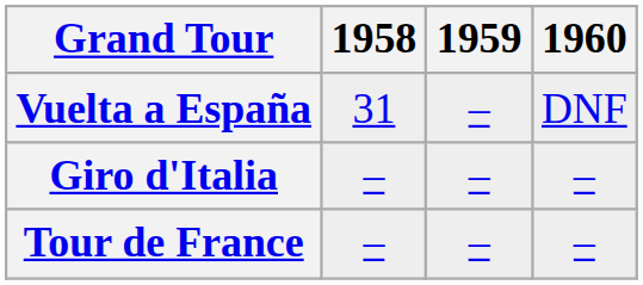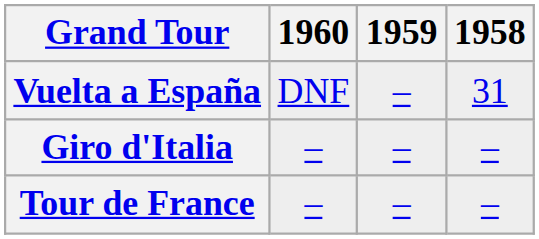columns swapped: 1958 <-> 1960
